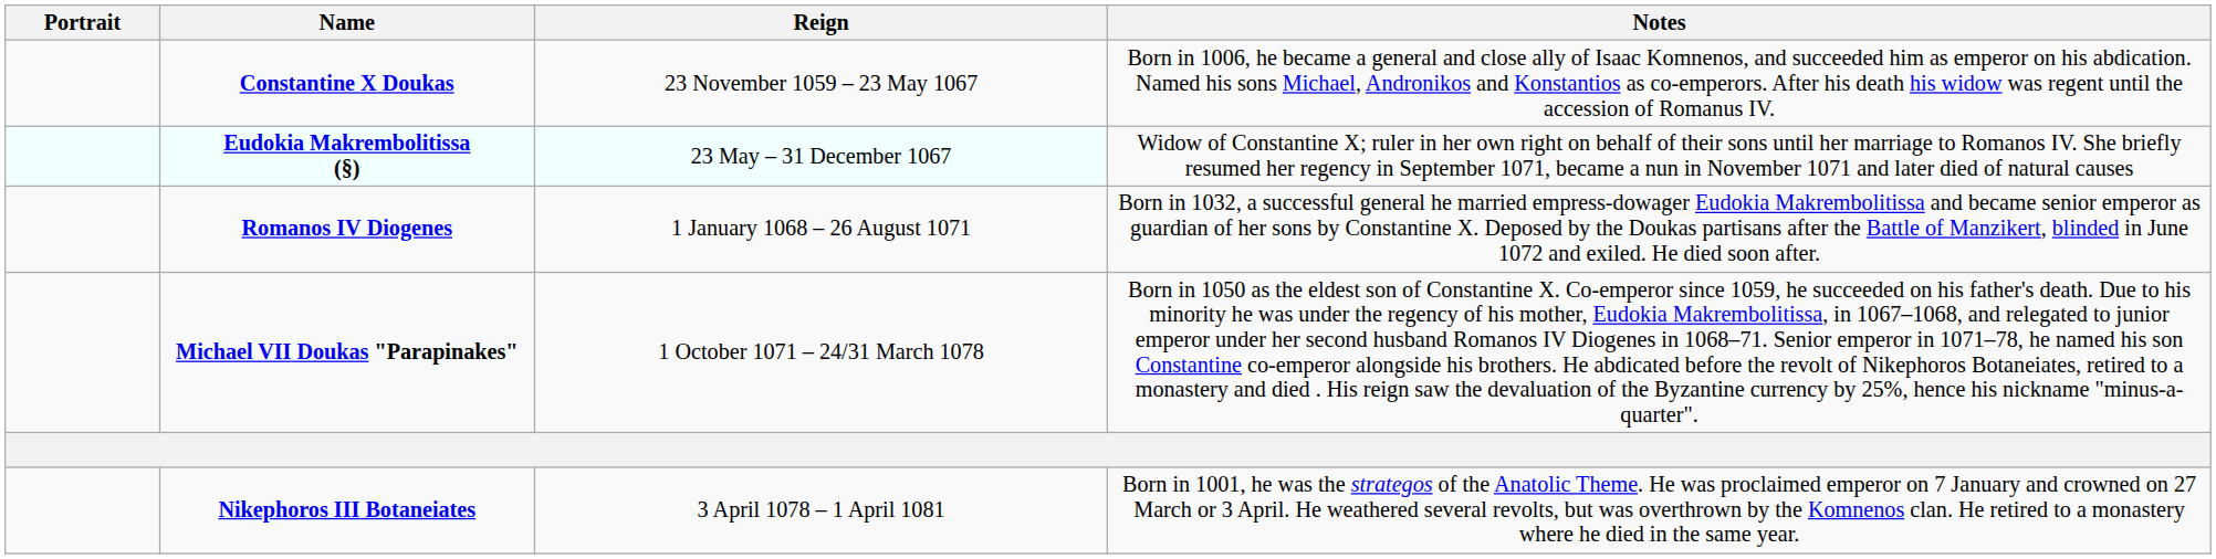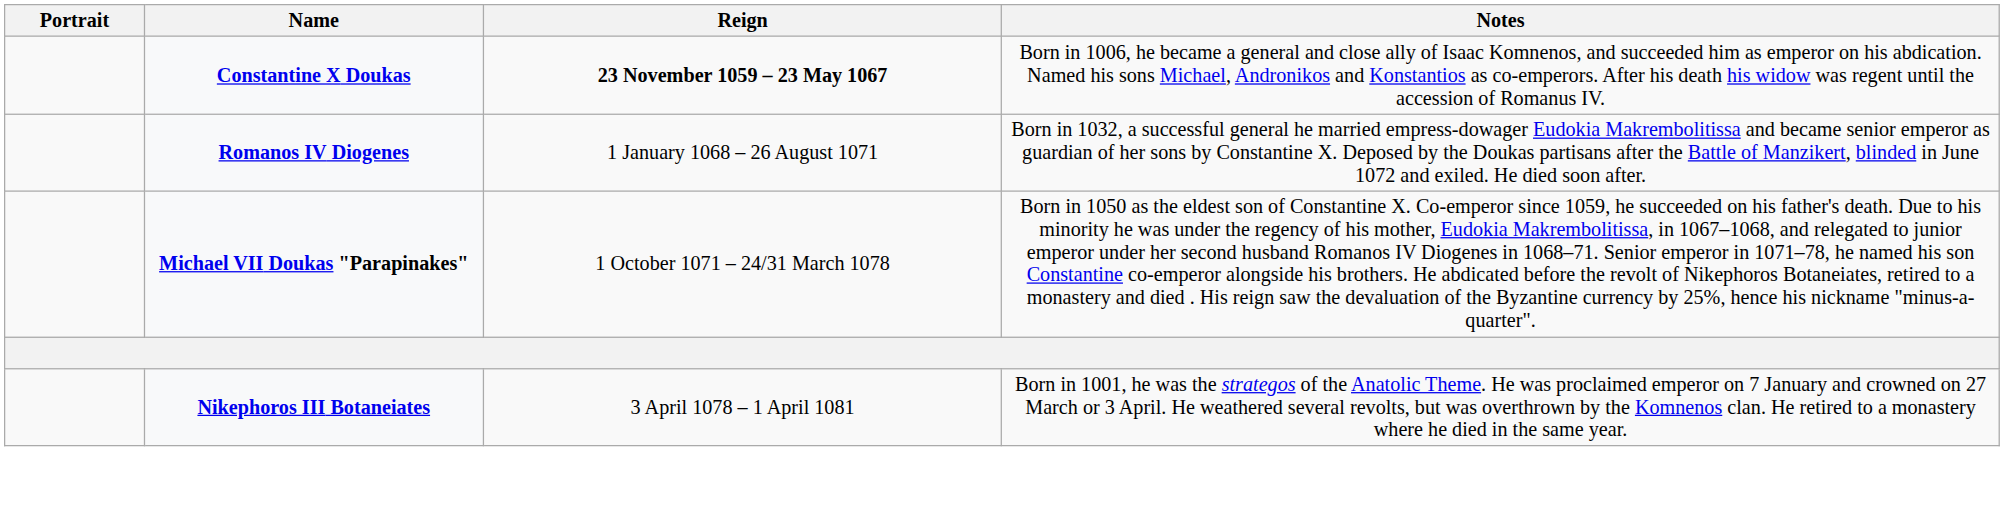Constantine X Doukas | Reign: normal -> bold
- row: Eudokia Makrembolitissa (§) | 23 May – 31 December 1067 | Widow of Constantine X; ruler in her own right on behalf of their sons until her marriage to Romanos IV. She briefly resumed her regency in September 1071, became a nun in November 1071 and later died of natural causes
